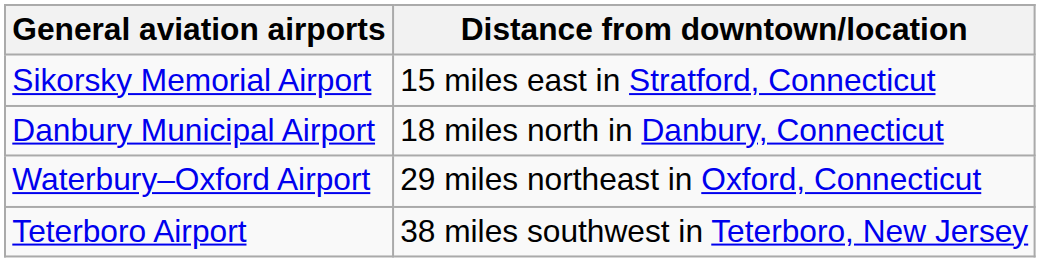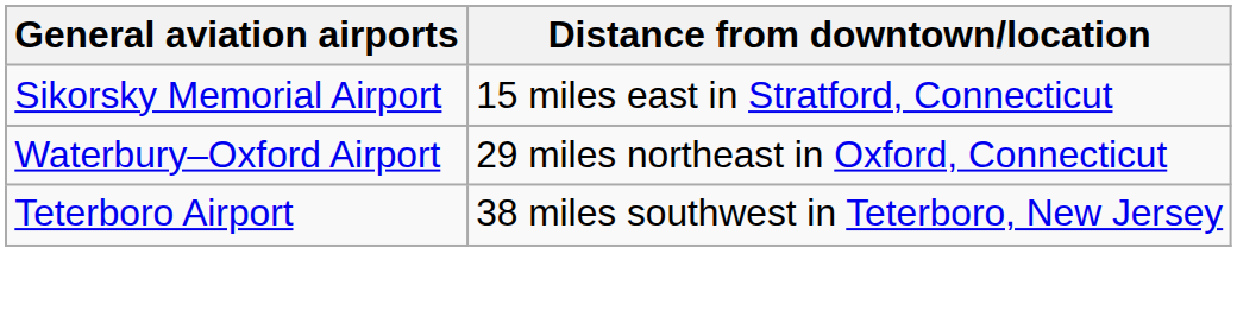- row: Danbury Municipal Airport | 18 miles north in Danbury, Connecticut
